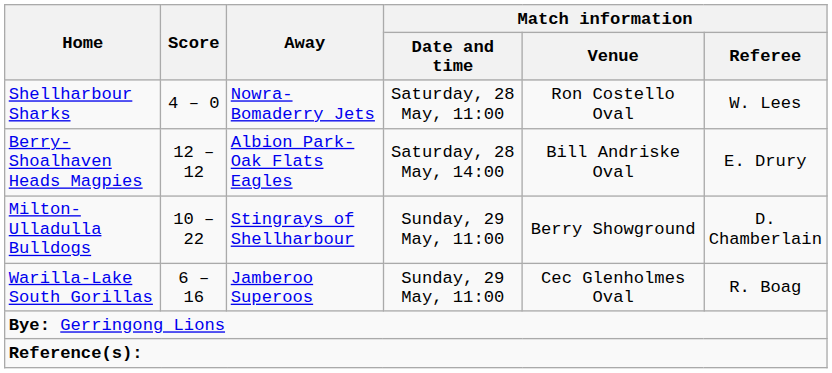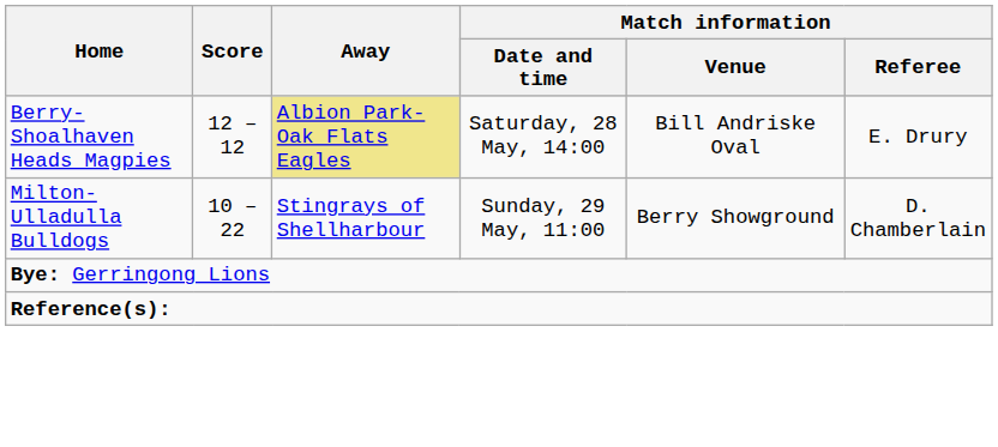- row: Shellharbour Sharks | 4 – 0 | Nowra-Bomaderry Jets | Saturday, 28 May, 11:00 | Ron Costello Oval | W. Lees
Berry-Shoalhaven Heads Magpies | Away: no background -> khaki background
- row: Warilla-Lake South Gorillas | 6 – 16 | Jamberoo Superoos | Sunday, 29 May, 11:00 | Cec Glenholmes Oval | R. Boag
